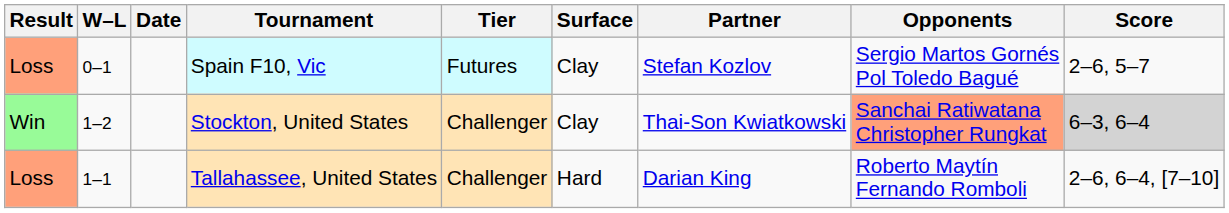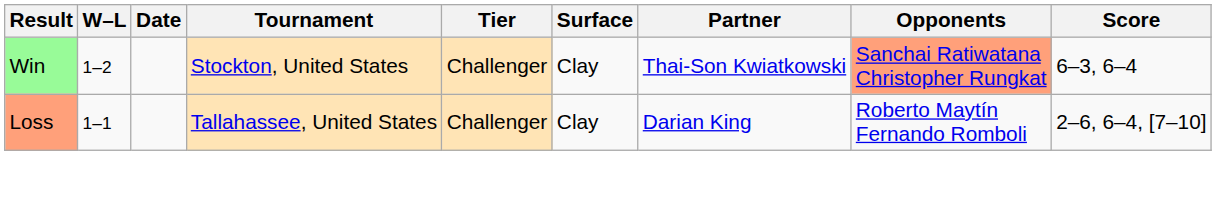- row: Loss | 0–1 | Spain F10, Vic | Futures | Clay | Stefan Kozlov | Sergio Martos Gornés Pol Toledo Bagué | 2–6, 5–7
Stockton, United States | Score: lightgrey background -> no background
Tallahassee, United States | Surface: Hard -> Clay
